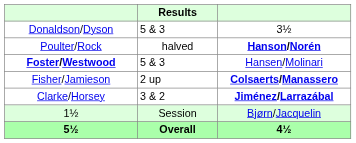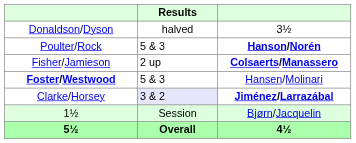Donaldson/Dyson | Results: 5 & 3 -> halved
Poulter/Rock | Results: halved -> 5 & 3
rows swapped: Fisher/Jamieson <-> Foster/Westwood
Clarke/Horsey | Results: no background -> lavender background
